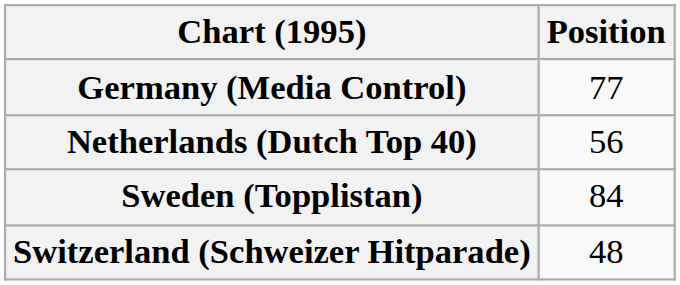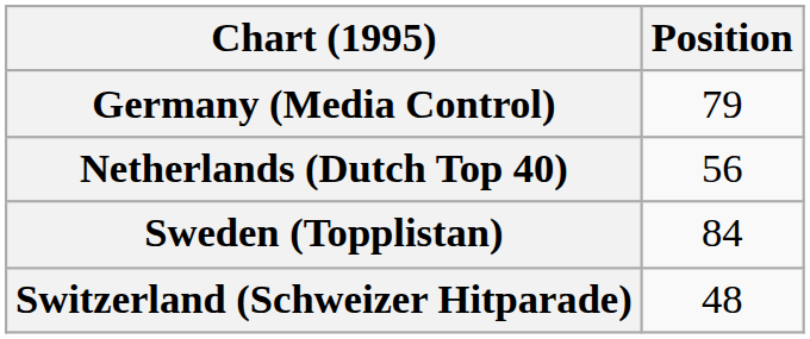Germany (Media Control) | Position: 77 -> 79
